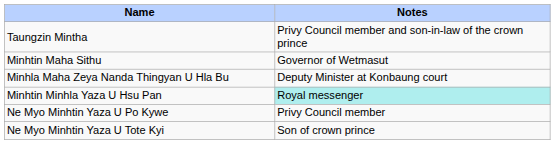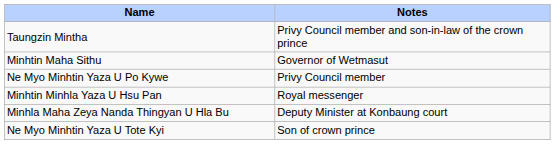rows swapped: Minhla Maha Zeya Nanda Thingyan U Hla Bu <-> Ne Myo Minhtin Yaza U Po Kywe
Minhtin Minhla Yaza U Hsu Pan | Notes: paleturquoise background -> no background
